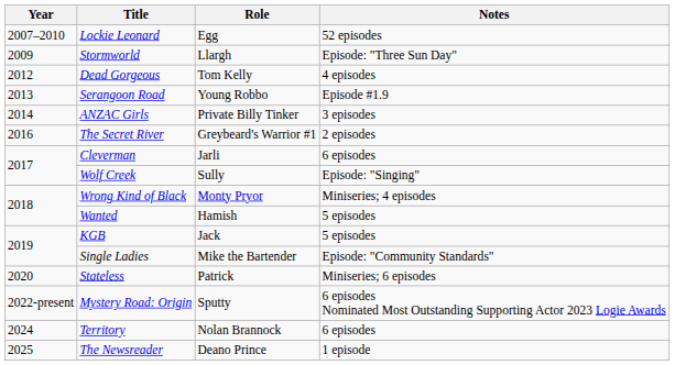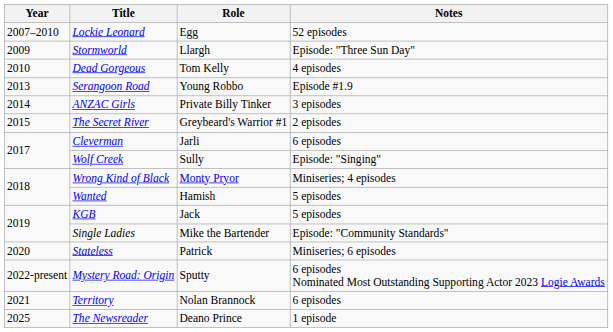Dead Gorgeous | Year: 2012 -> 2010
The Secret River | Year: 2016 -> 2015
Territory | Year: 2024 -> 2021
